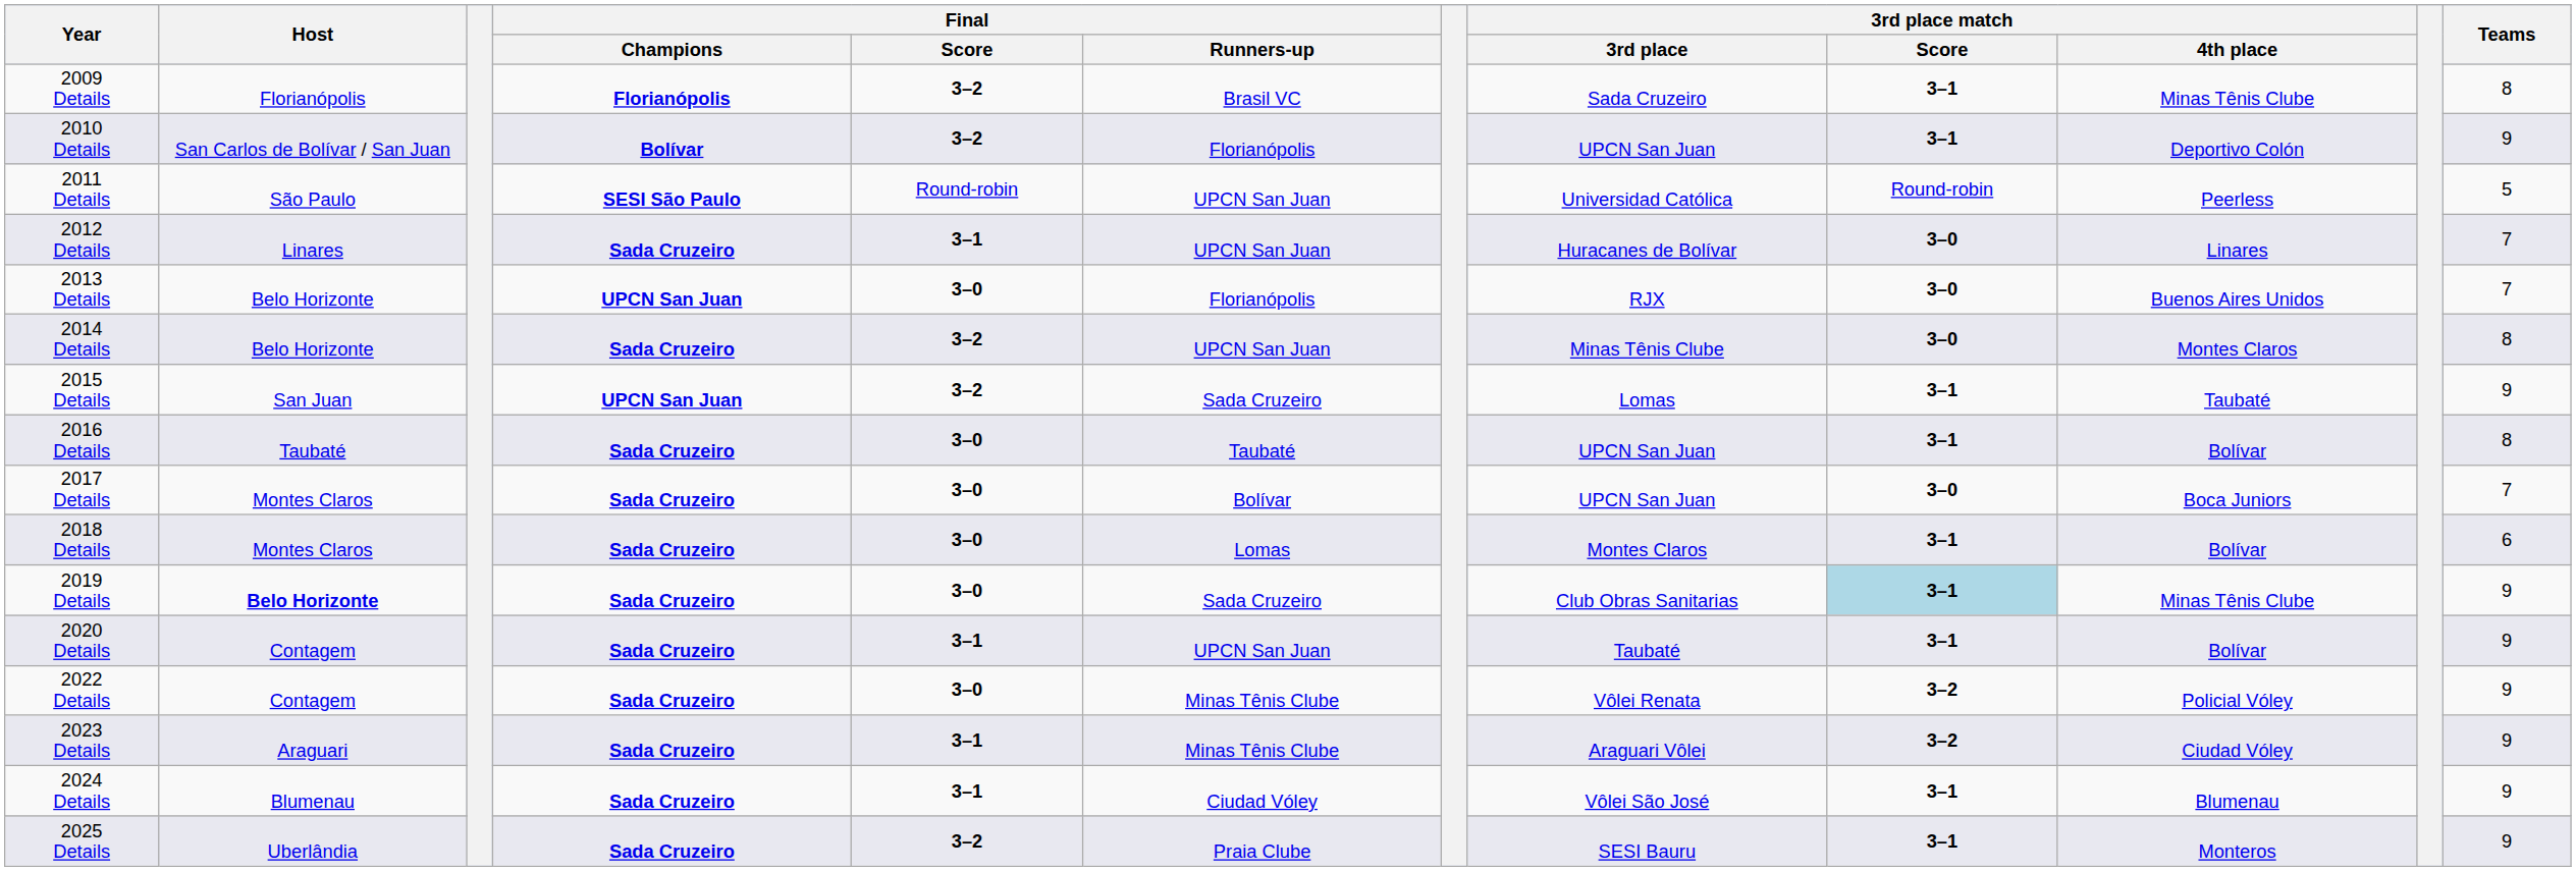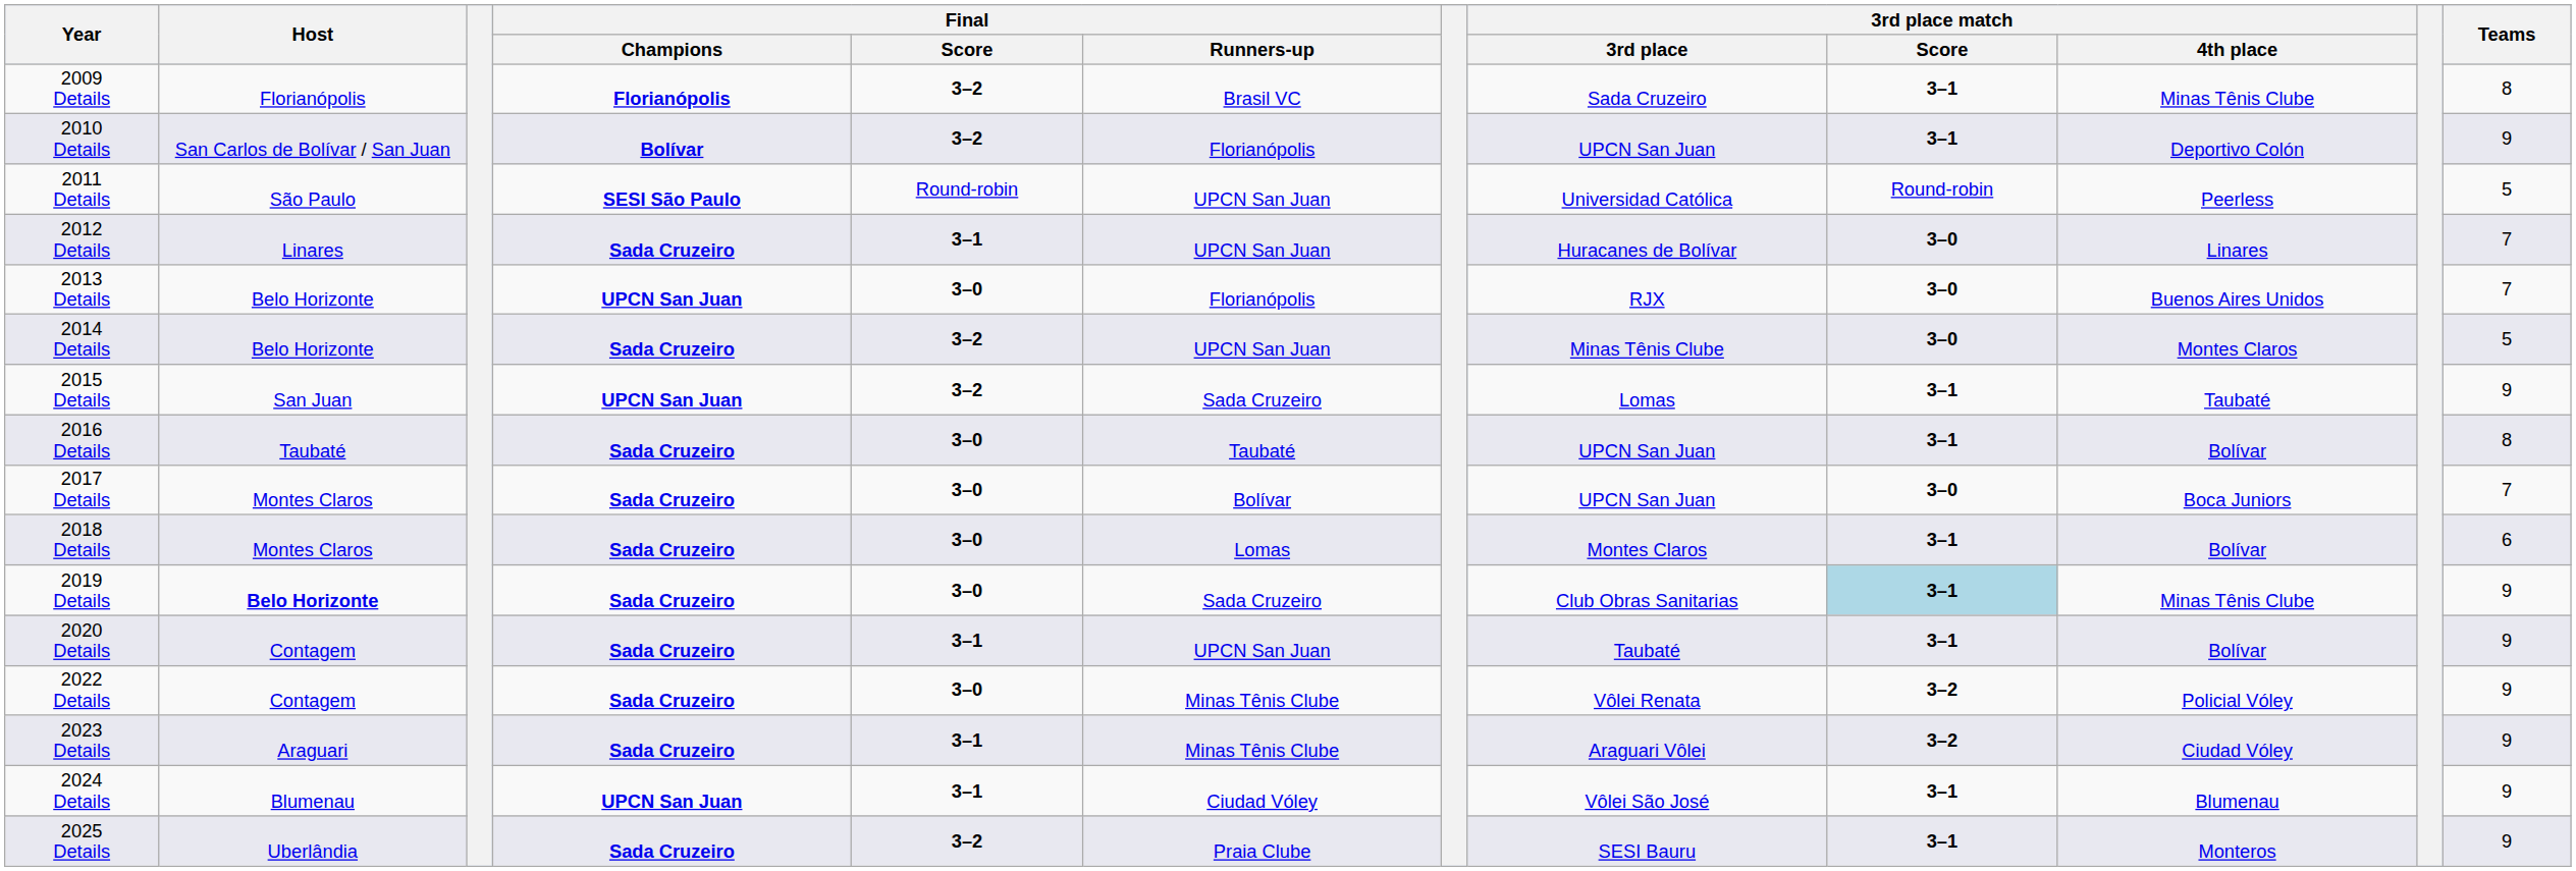2014 Details | Teams: 8 -> 5
2024 Details | Final / Champions: Sada Cruzeiro -> UPCN San Juan
